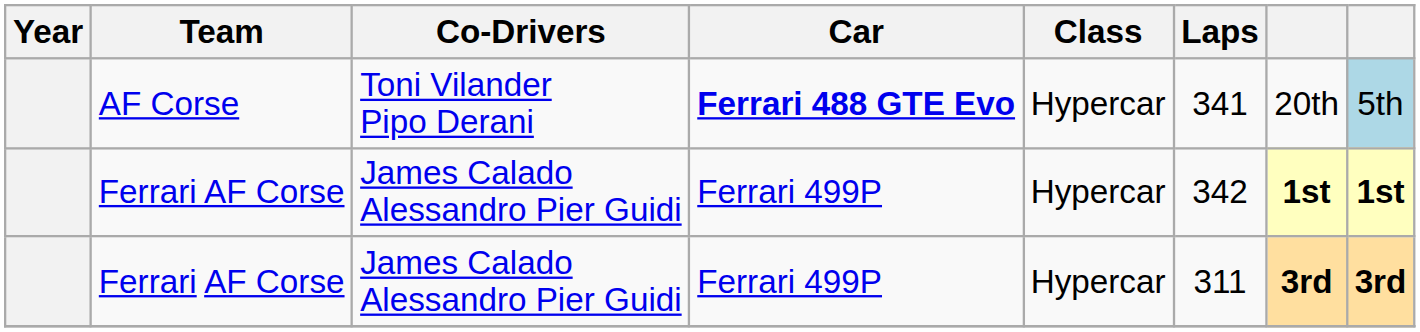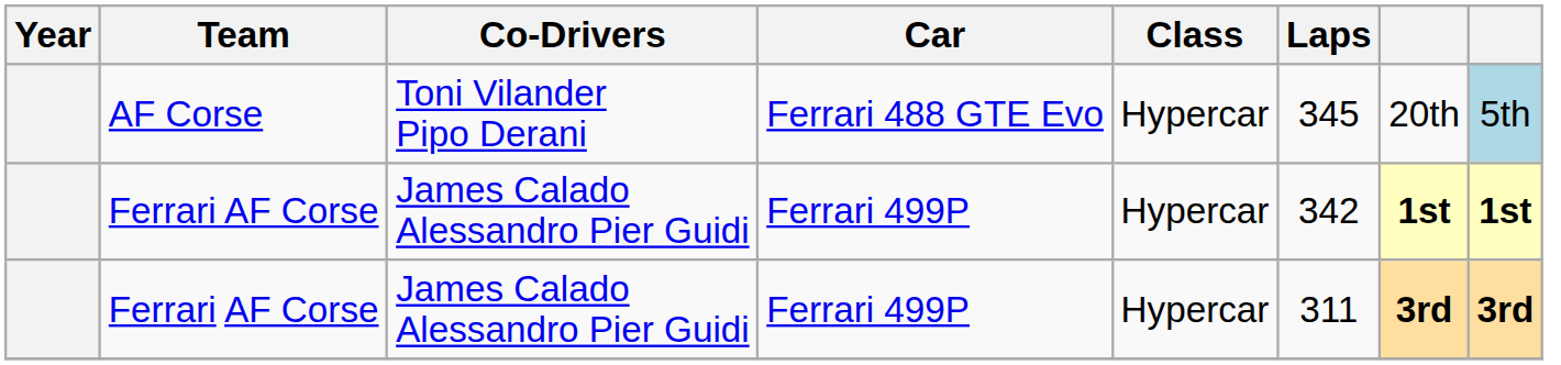AF Corse | Car: bold -> normal
AF Corse | Laps: 341 -> 345
